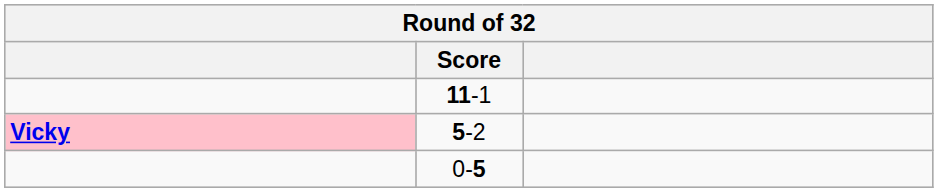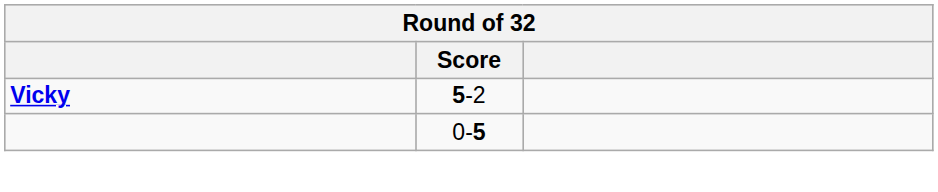- row: 11-1
5-2 | column 1: pink background -> no background
